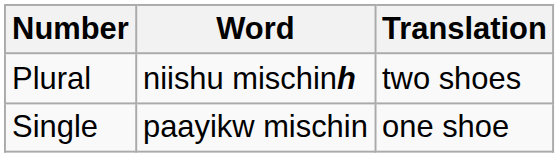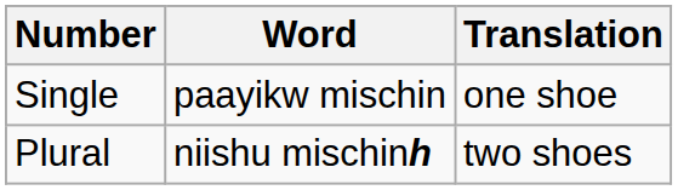rows swapped: Single <-> Plural
